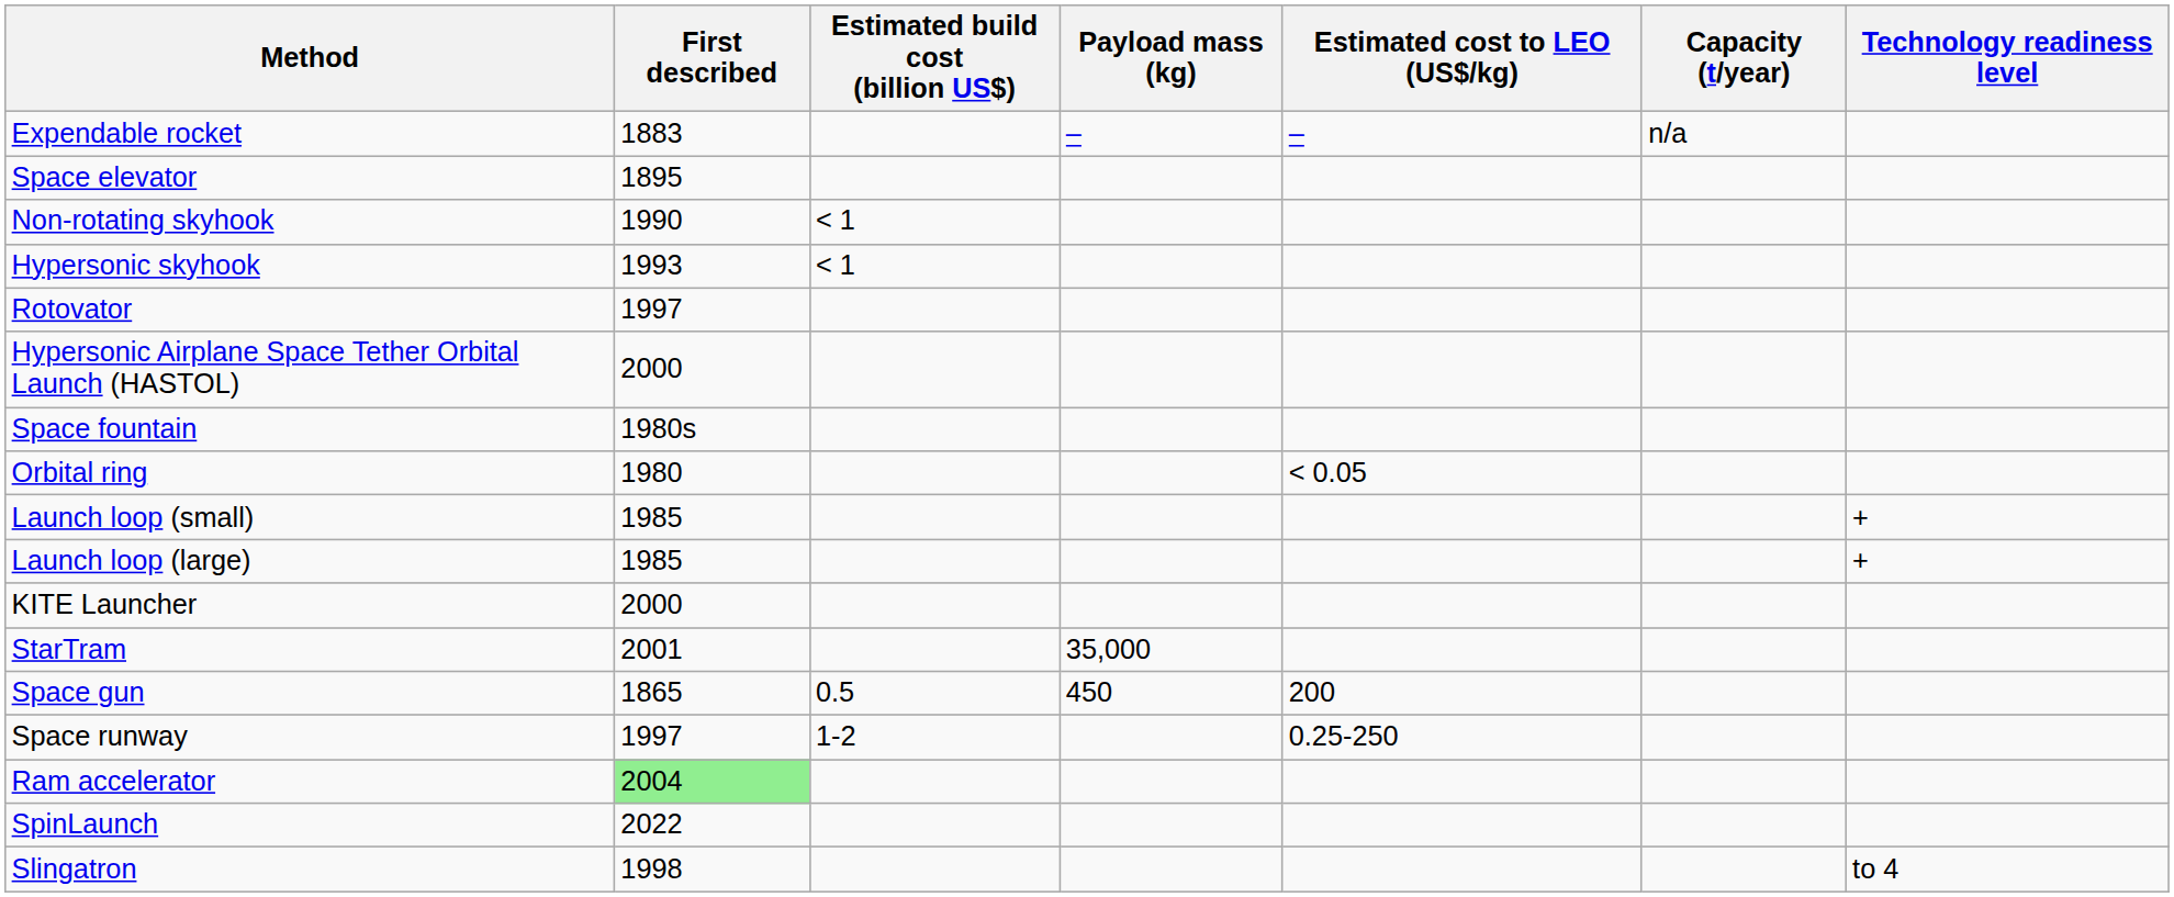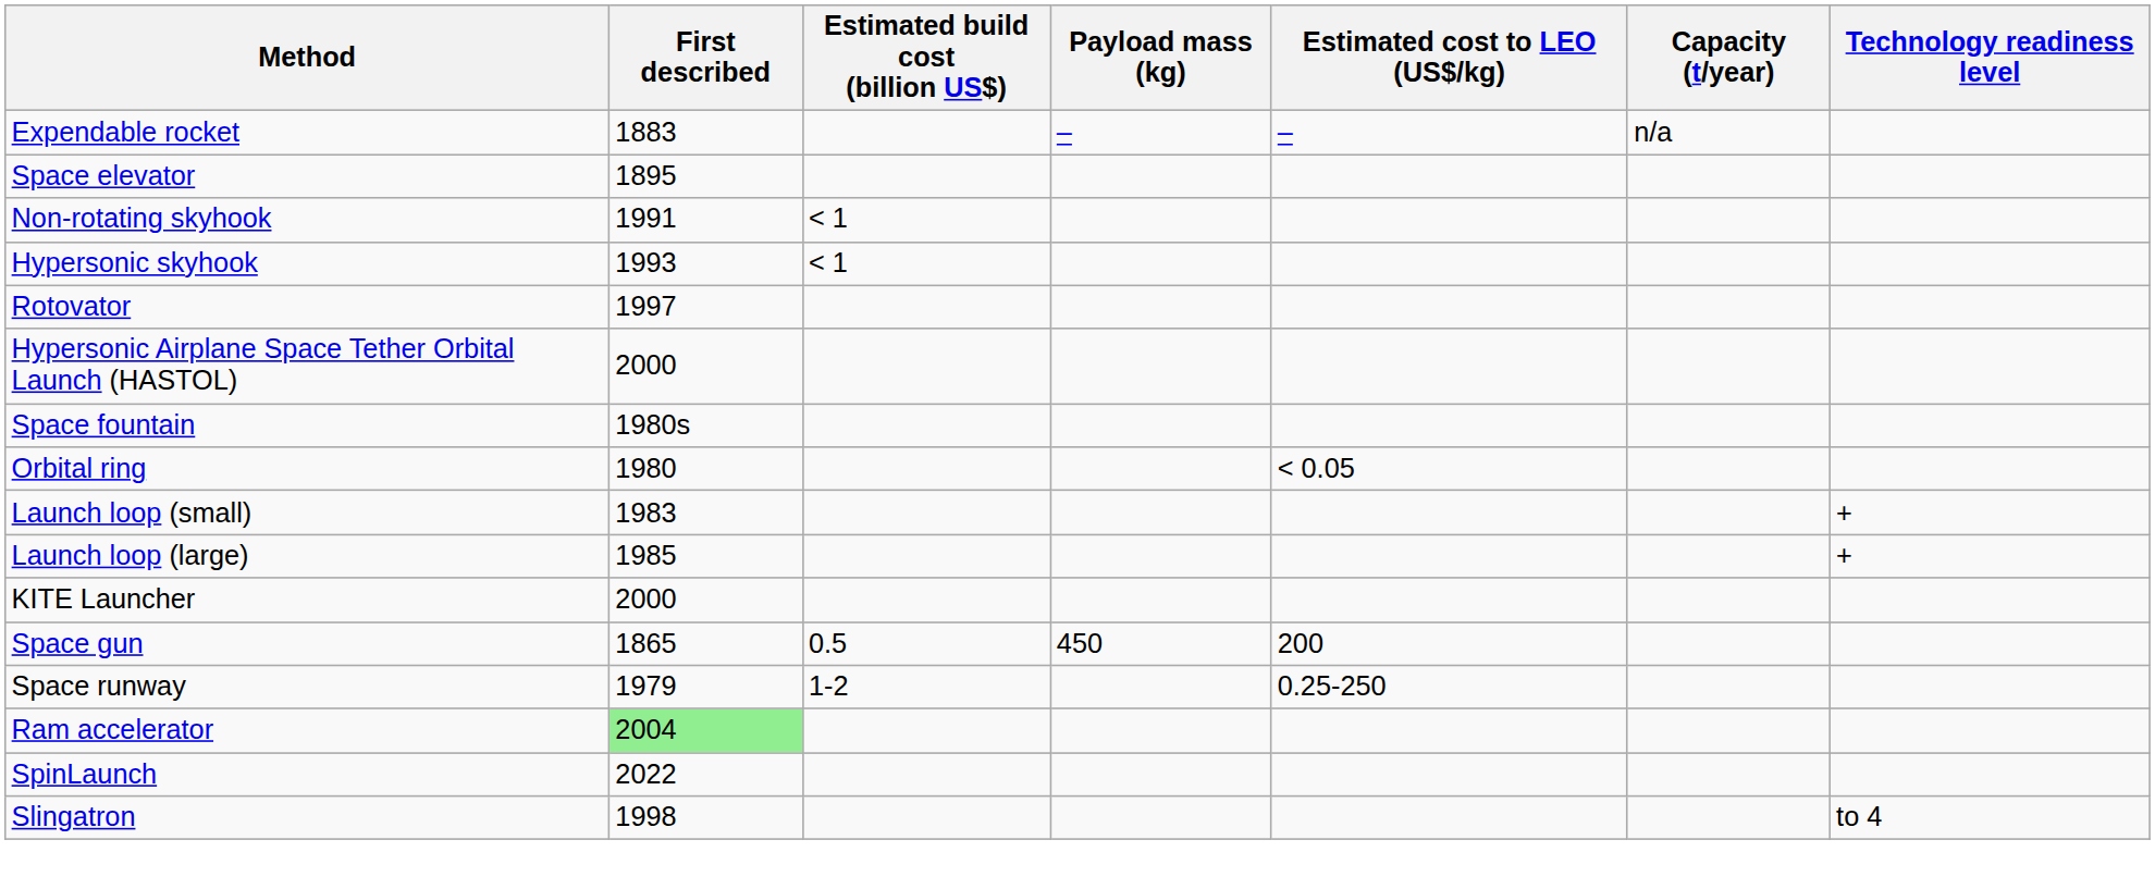Non-rotating skyhook | First described: 1990 -> 1991
Launch loop (small) | First described: 1985 -> 1983
- row: StarTram | 2001 | 35,000
Space runway | First described: 1997 -> 1979
